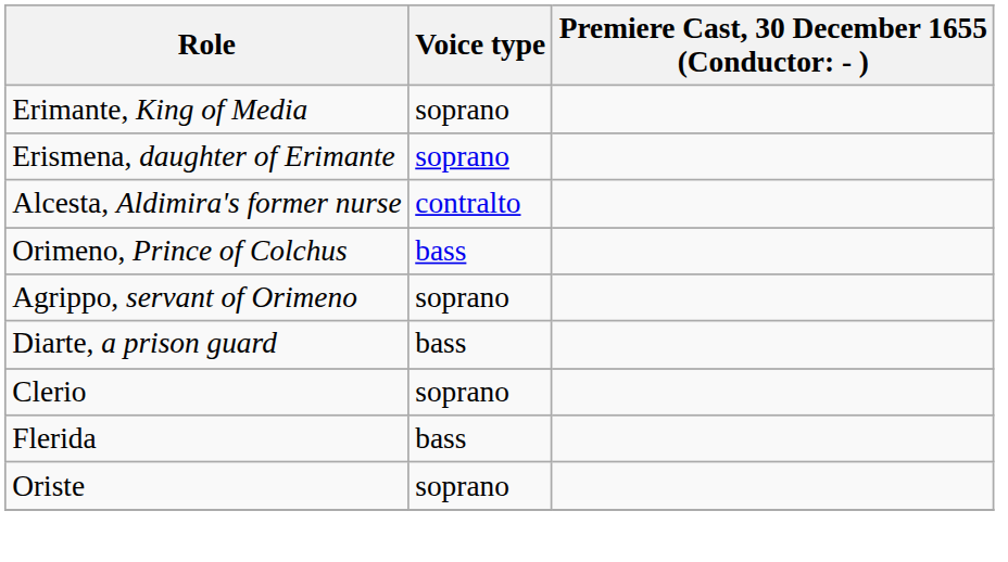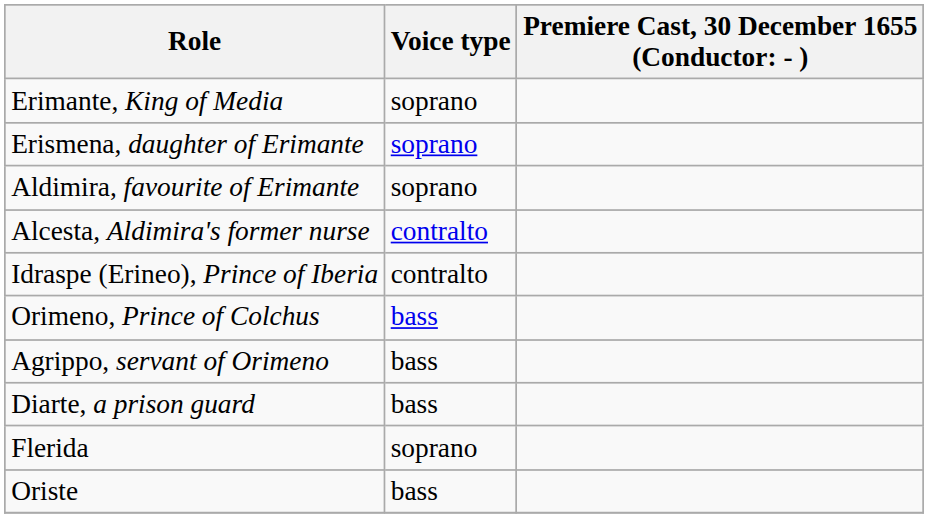+ row: Aldimira, favourite of Erimante | soprano
+ row: Idraspe (Erineo), Prince of Iberia | contralto
Agrippo, servant of Orimeno | Voice type: soprano -> bass
- row: Clerio | soprano
Flerida | Voice type: bass -> soprano
Oriste | Voice type: soprano -> bass
